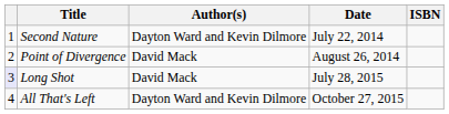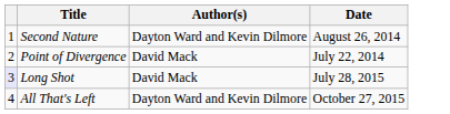- column: ISBN
Second Nature | Date: July 22, 2014 -> August 26, 2014
Point of Divergence | Date: August 26, 2014 -> July 22, 2014
